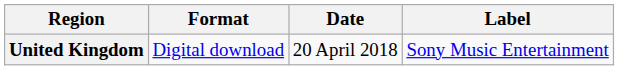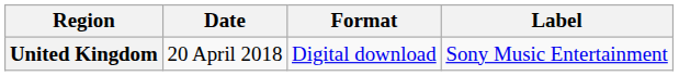columns swapped: Date <-> Format
